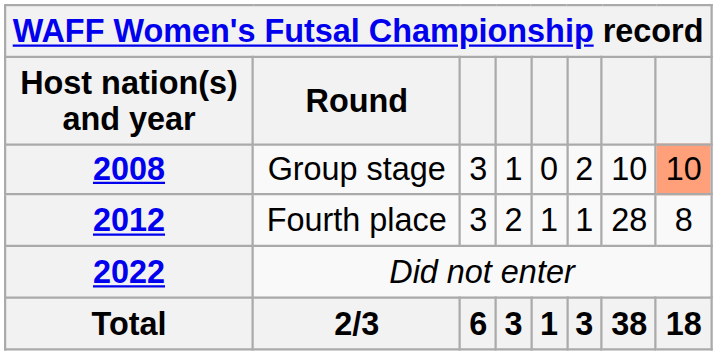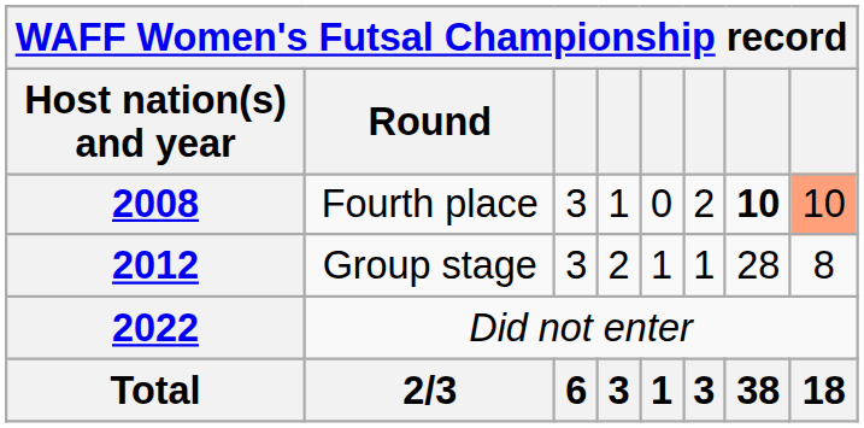2008 | Round: Group stage -> Fourth place
2008 | column 7: normal -> bold
2012 | Round: Fourth place -> Group stage
